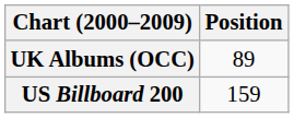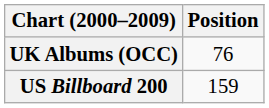UK Albums (OCC) | Position: 89 -> 76
